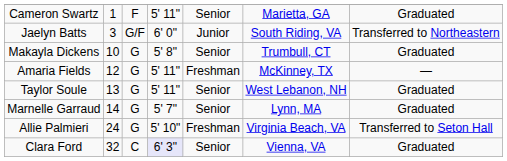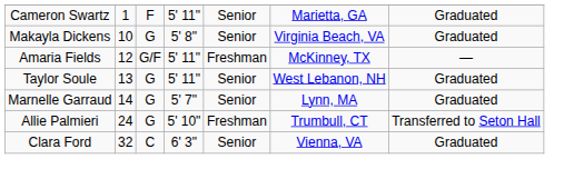- row: Jaelyn Batts | 3 | G/F | 6' 0" | Junior | South Riding, VA | Transferred to Northeastern
Makayla Dickens | column 6: Trumbull, CT -> Virginia Beach, VA
Amaria Fields | column 3: G -> G/F
Allie Palmieri | column 6: Virginia Beach, VA -> Trumbull, CT
Clara Ford | column 4: lavender background -> no background
